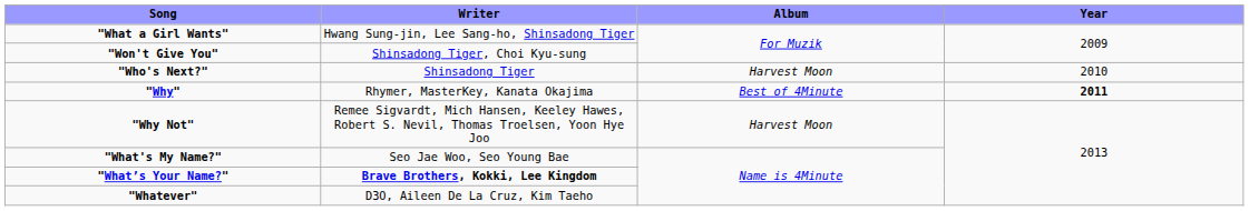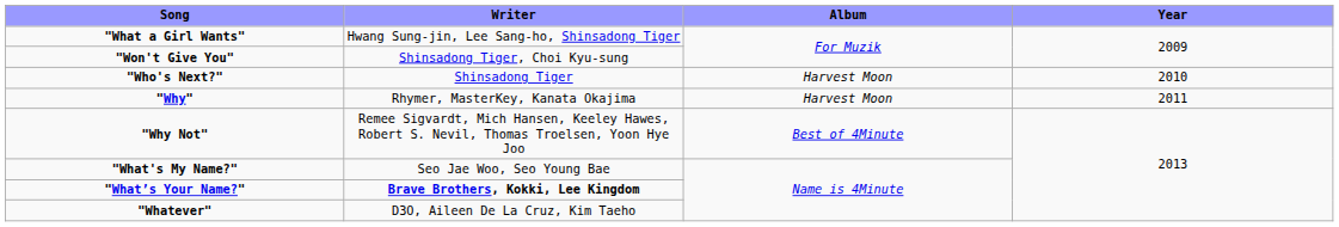"Why" | Album: Best of 4Minute -> Harvest Moon
"Why" | Year: bold -> normal
"Why Not" | Album: Harvest Moon -> Best of 4Minute
